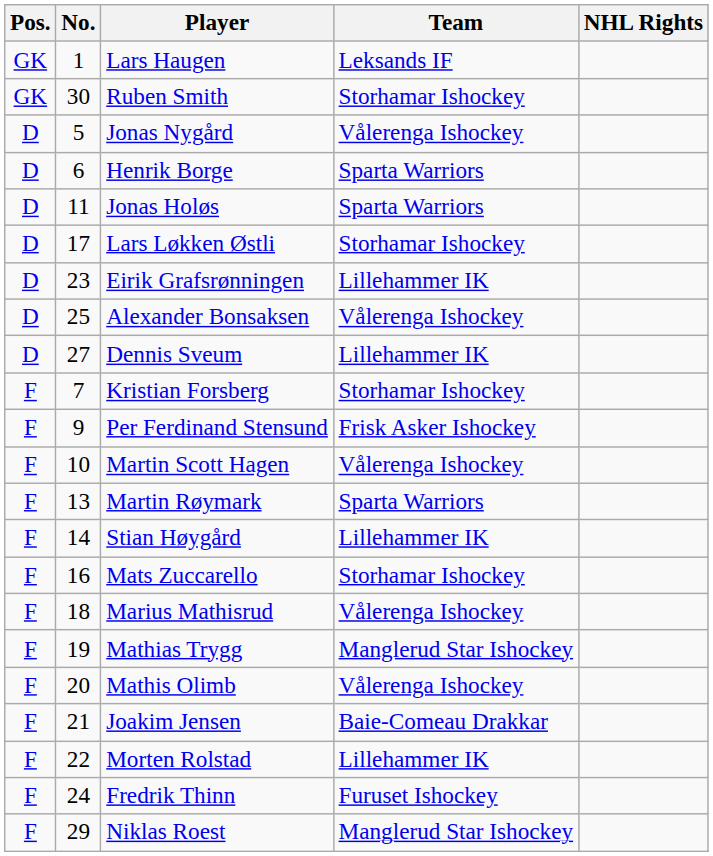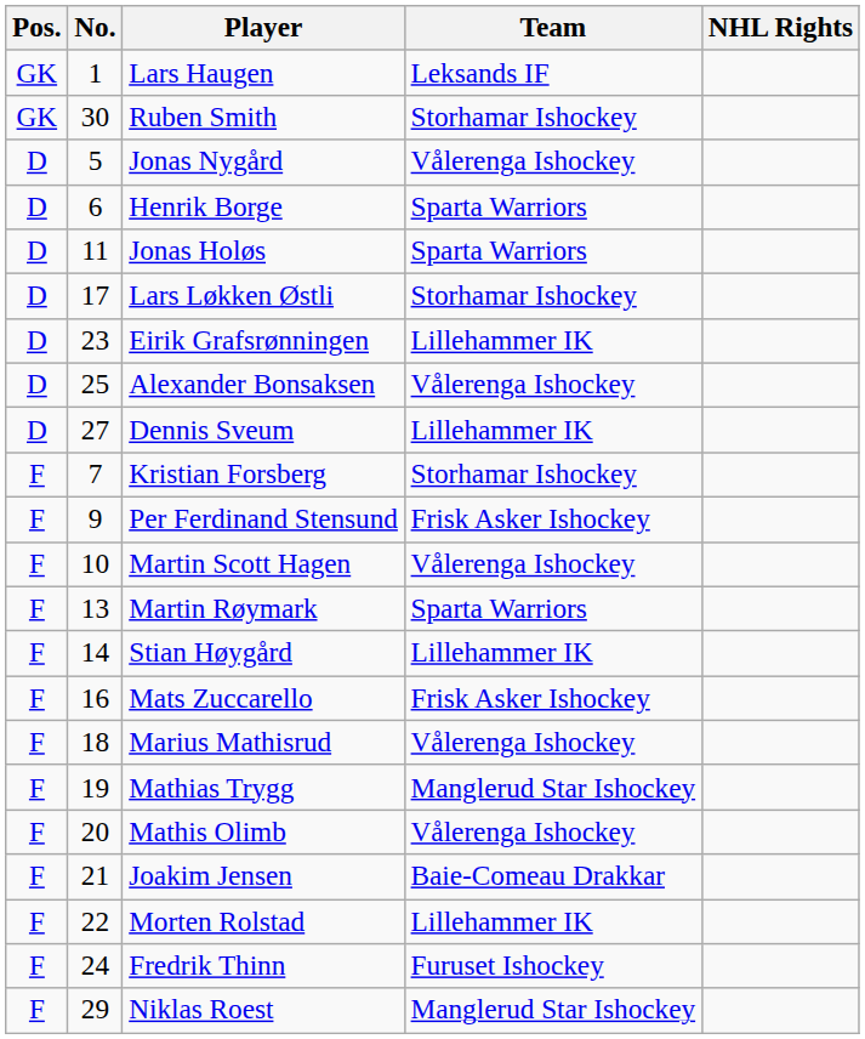Mats Zuccarello | Team: Storhamar Ishockey -> Frisk Asker Ishockey
